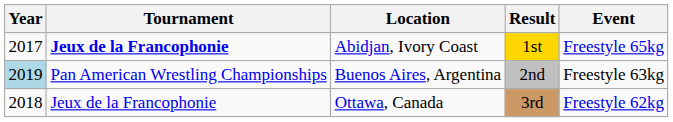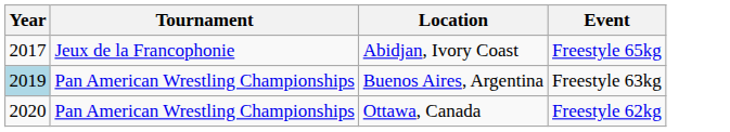- column: Result | 1st | 2nd | 3rd
Abidjan, Ivory Coast | Tournament: bold -> normal
Ottawa, Canada | Year: 2018 -> 2020
Ottawa, Canada | Tournament: Jeux de la Francophonie -> Pan American Wrestling Championships
